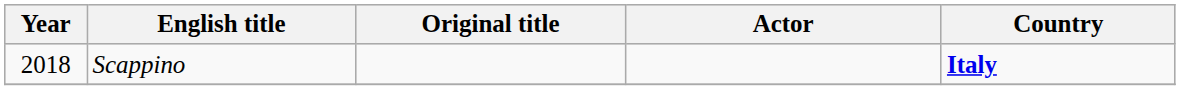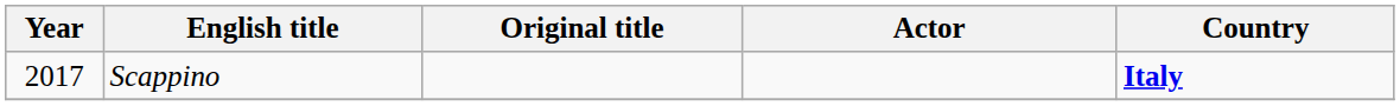Scappino | Year: 2018 -> 2017
